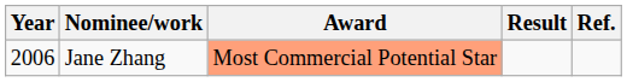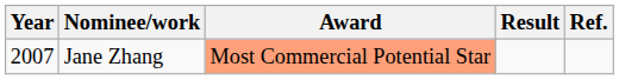Jane Zhang | Year: 2006 -> 2007
